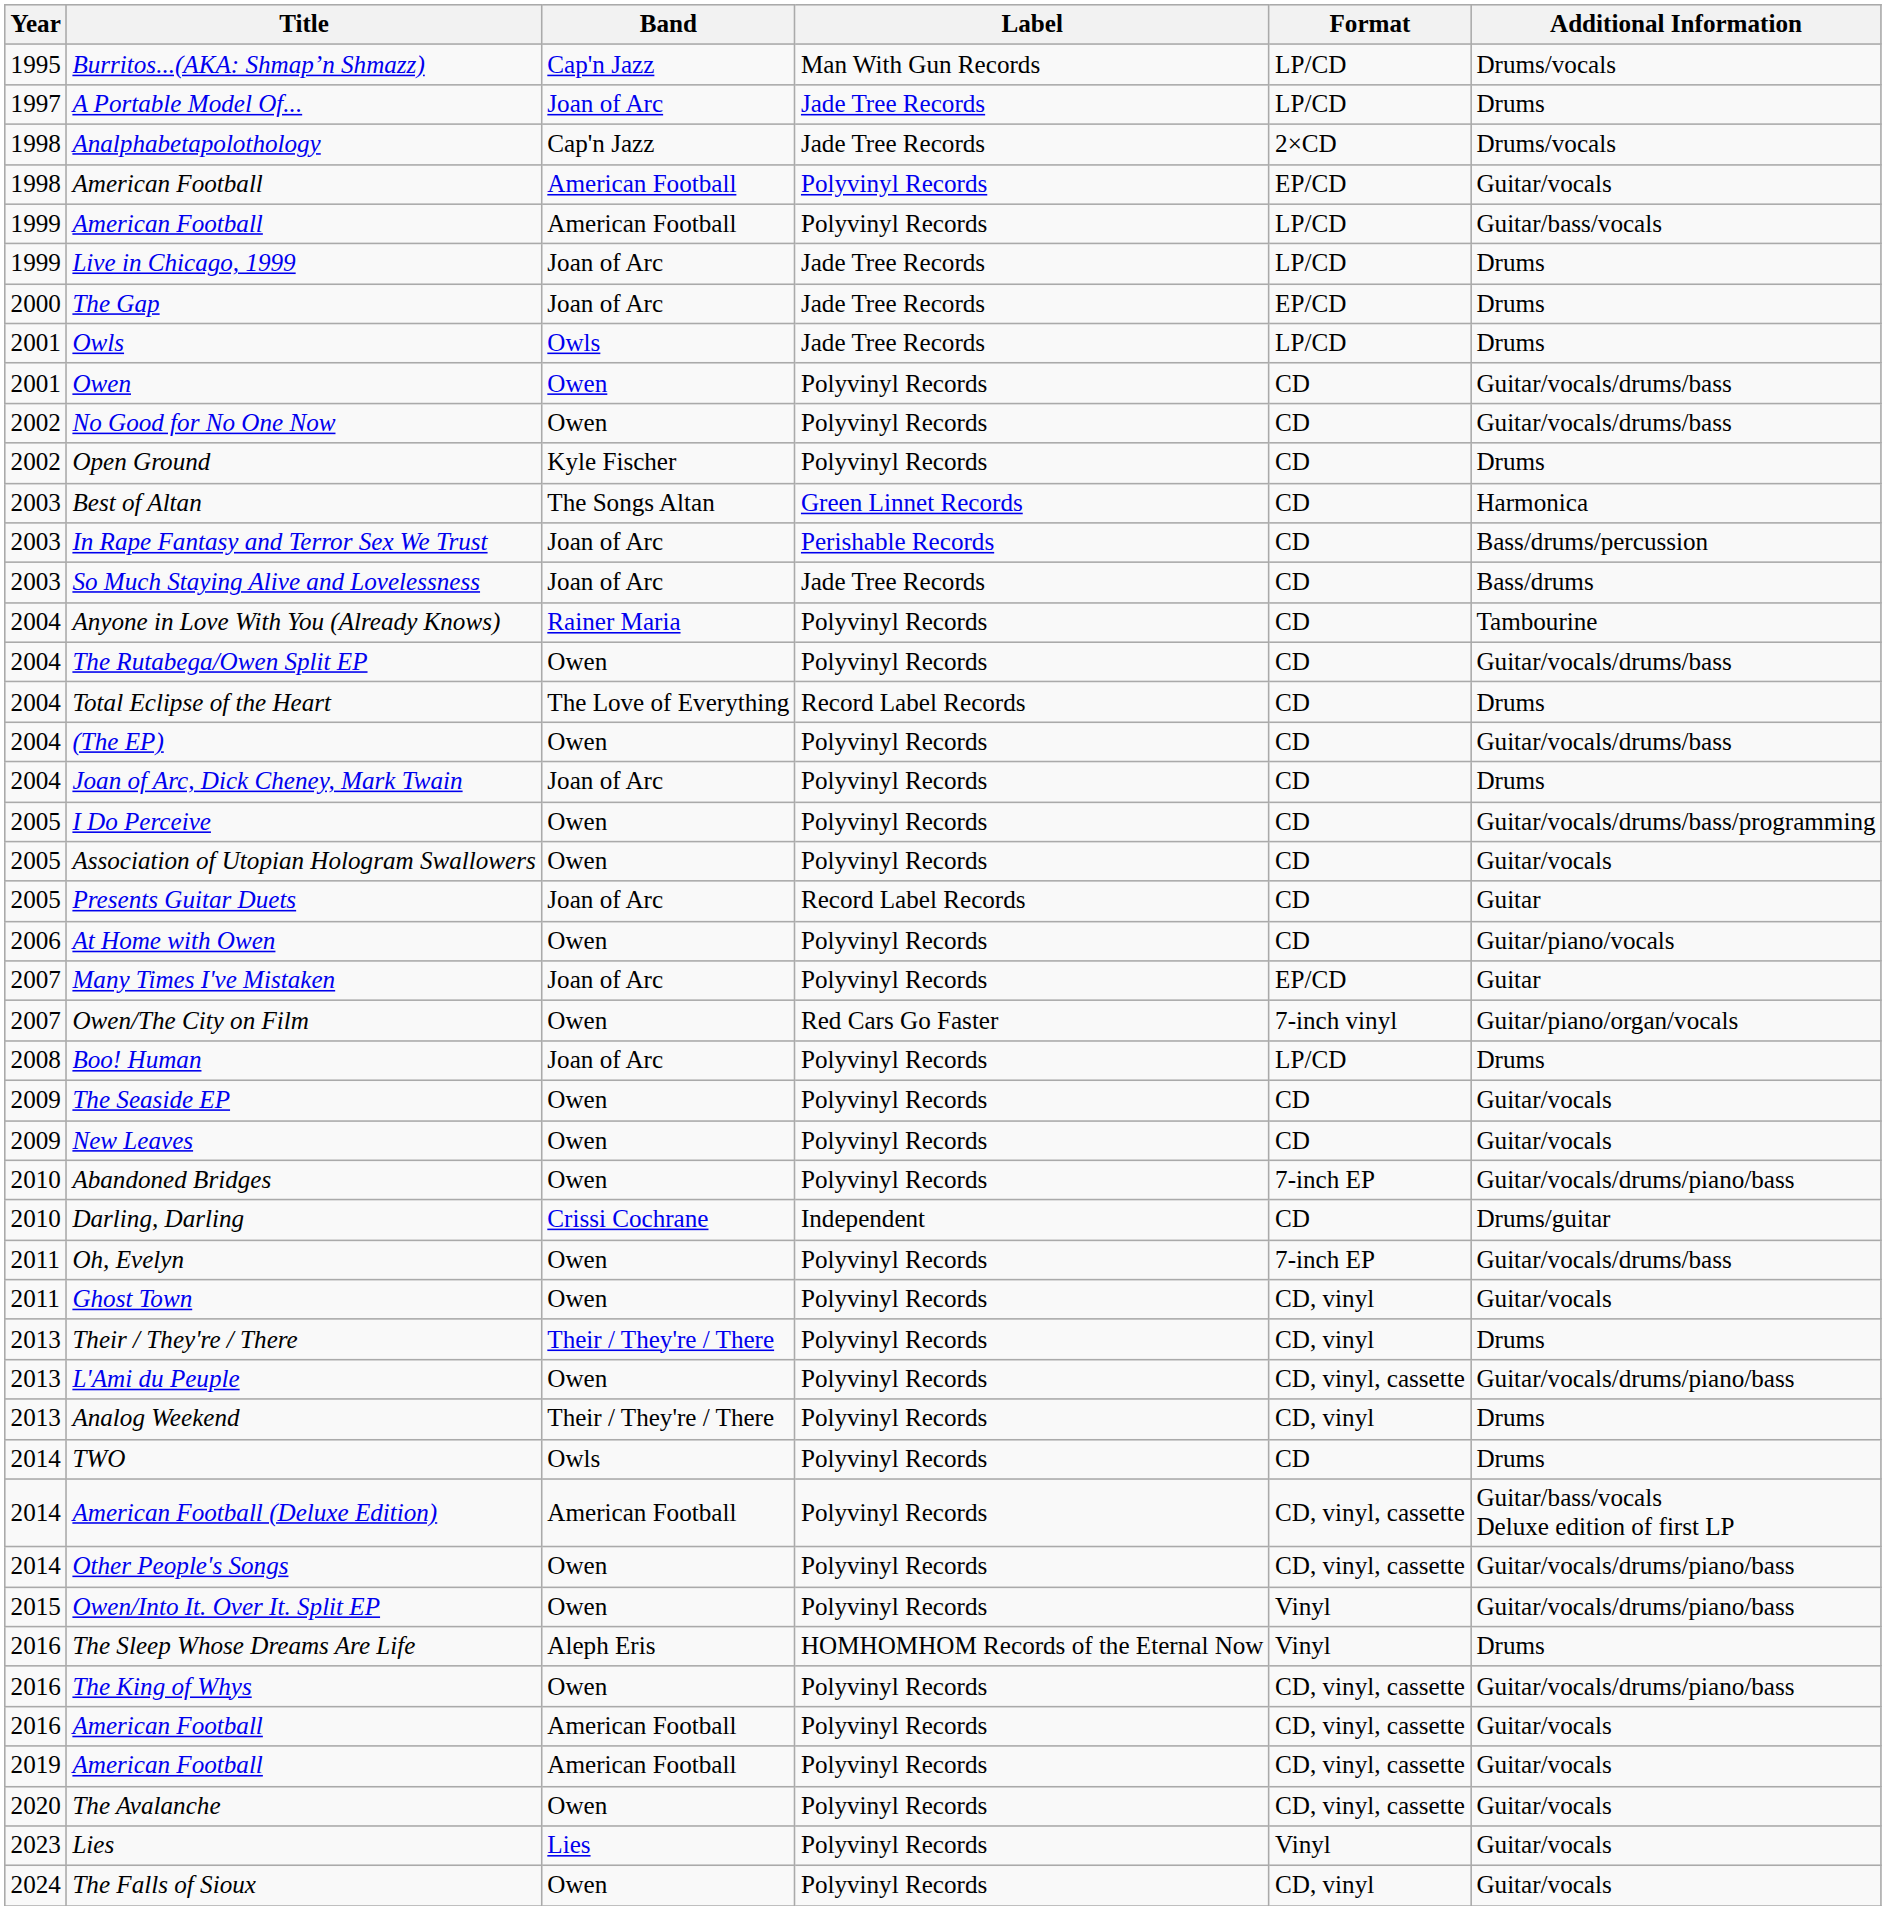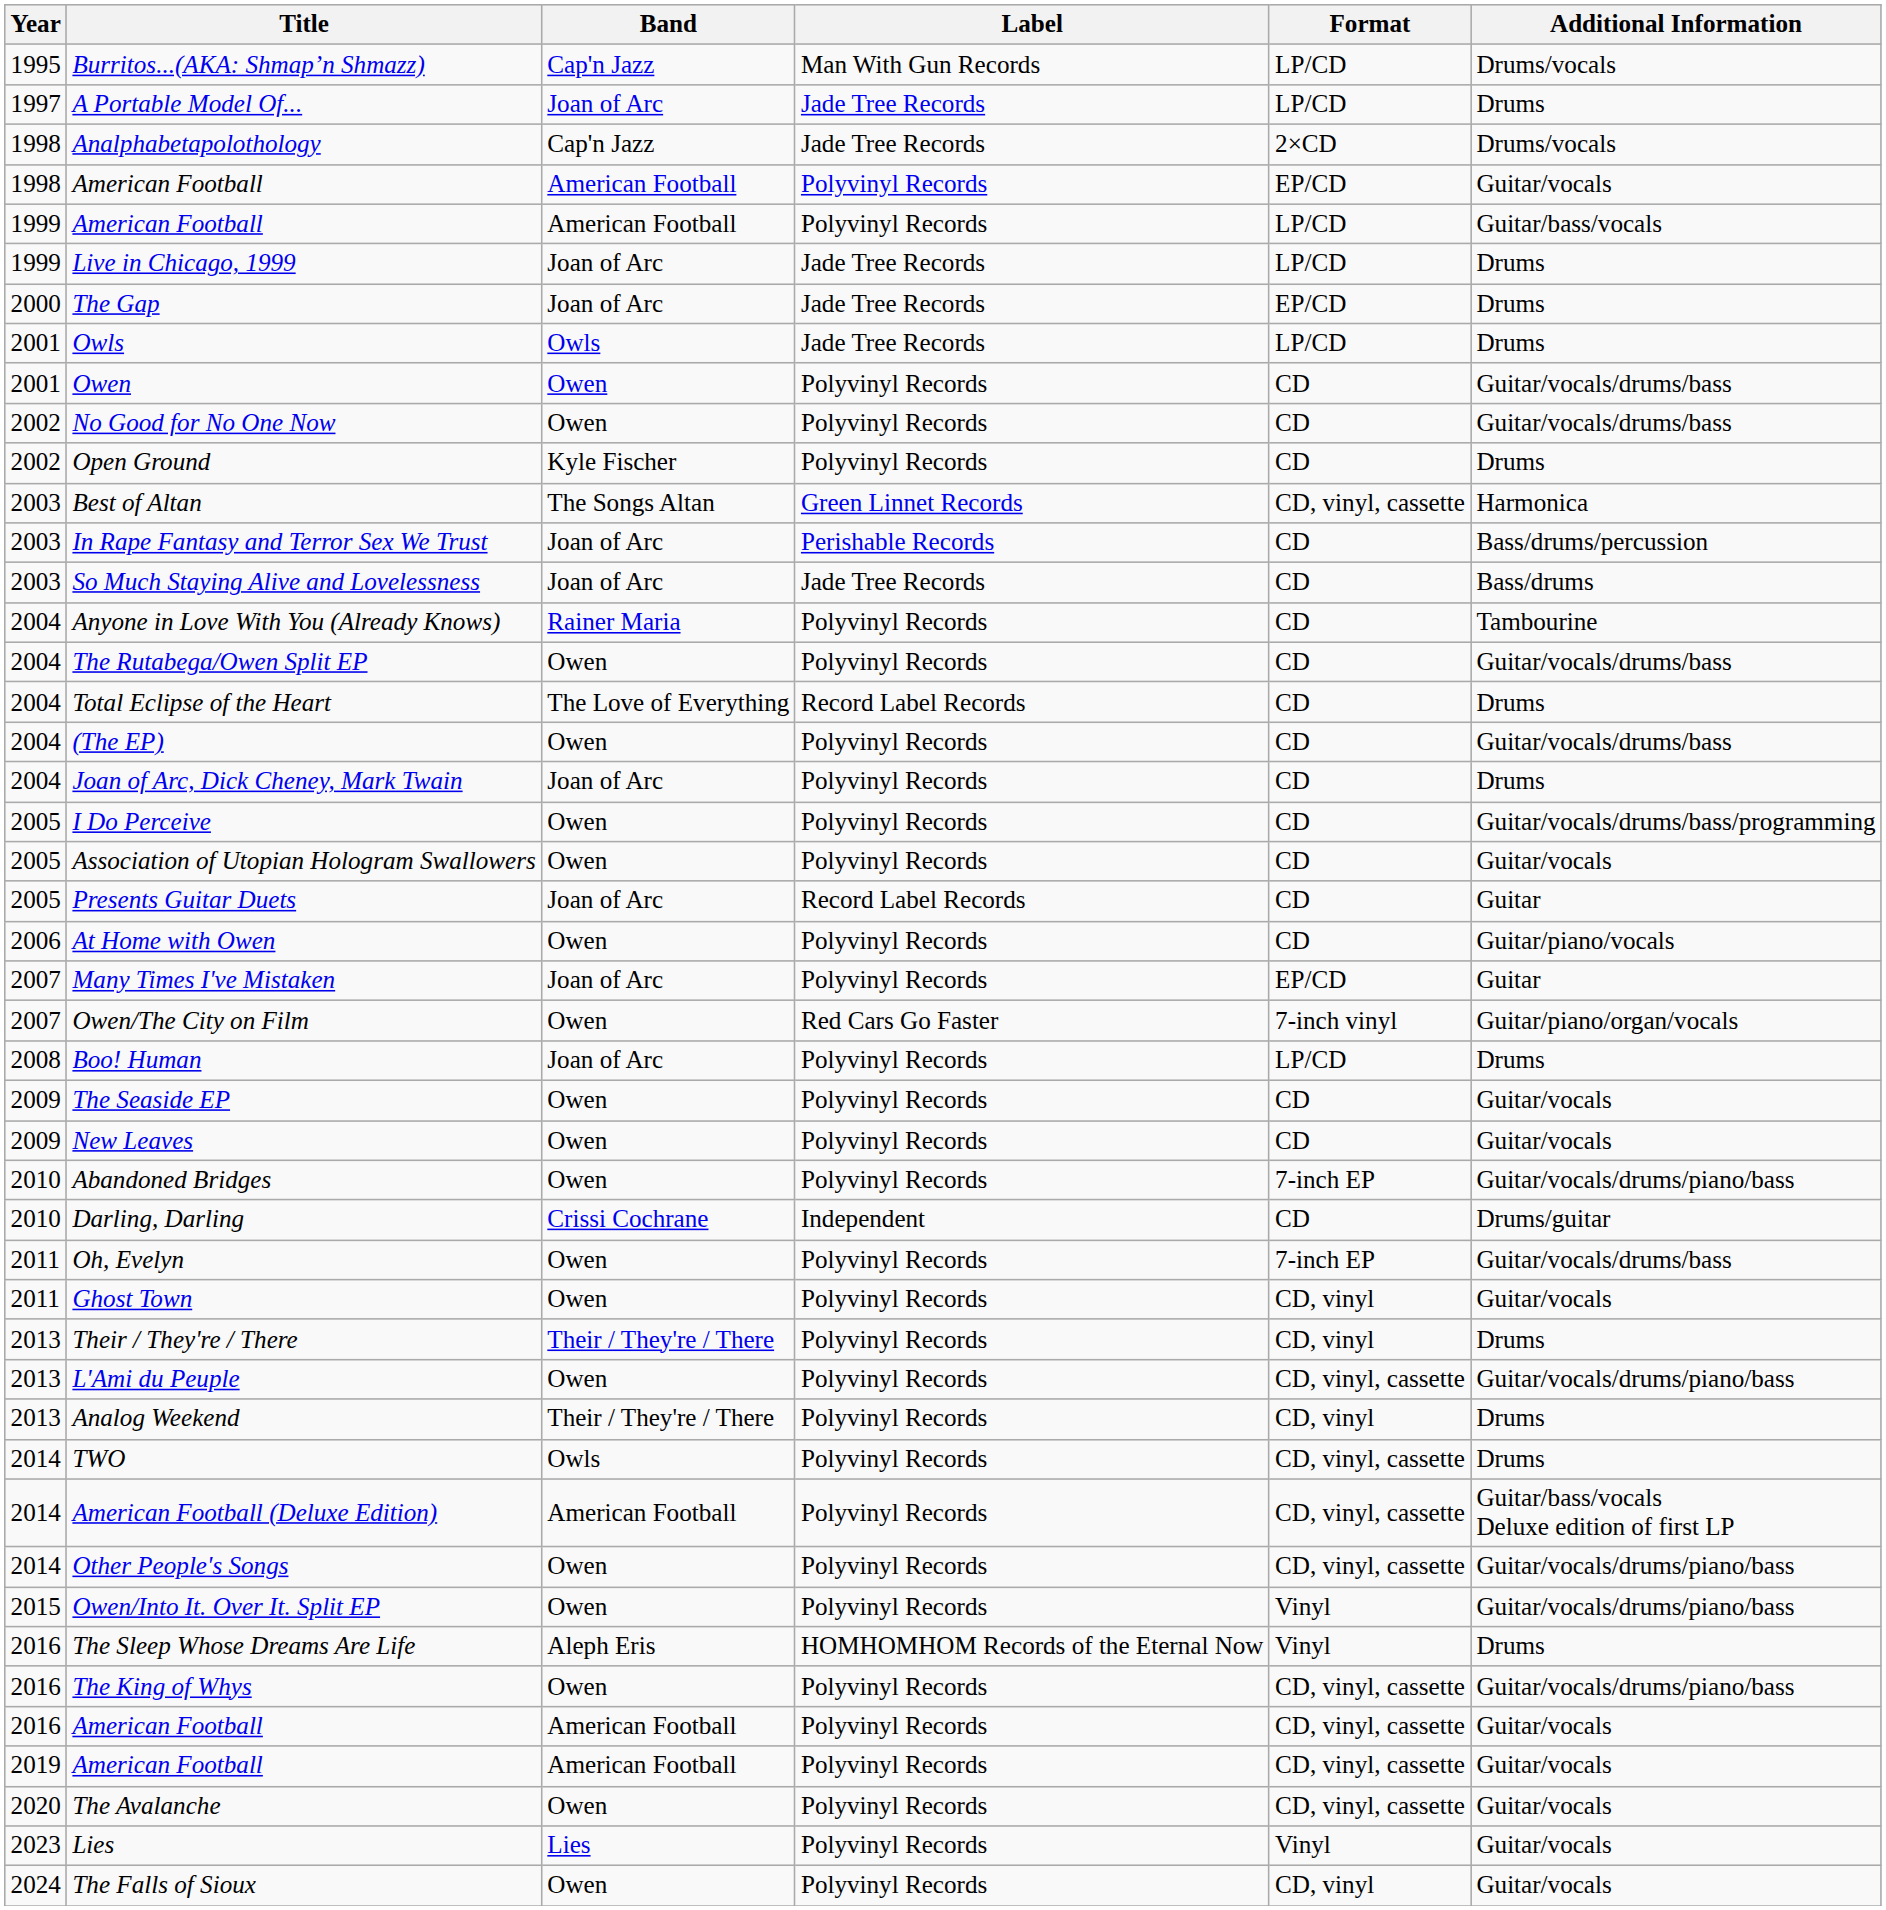Best of Altan | Format: CD -> CD, vinyl, cassette
TWO | Format: CD -> CD, vinyl, cassette
